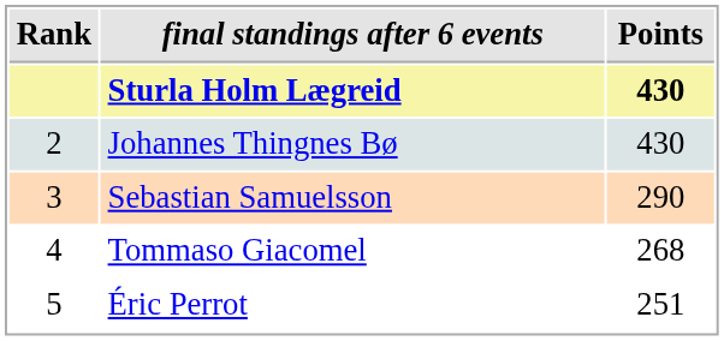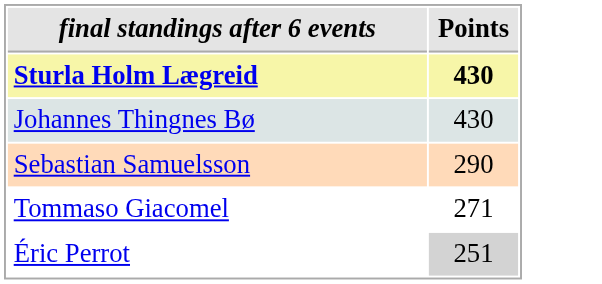- column: Rank | 2 | 3 | 4 | 5
Tommaso Giacomel | Points: 268 -> 271
Éric Perrot | Points: no background -> lightgrey background
